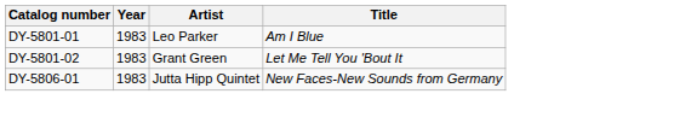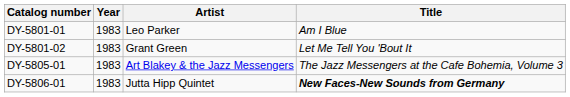+ row: DY-5805-01 | 1983 | Art Blakey & the Jazz Messengers | The Jazz Messengers at the Cafe Bohemia, Volume 3
DY-5806-01 | Title: normal -> bold
